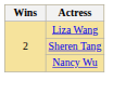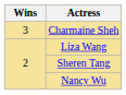+ row: 3 | Charmaine Sheh
